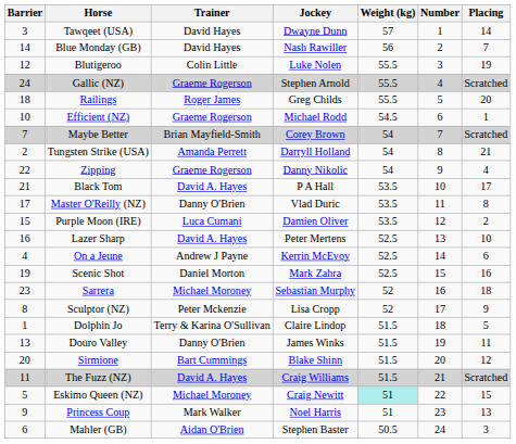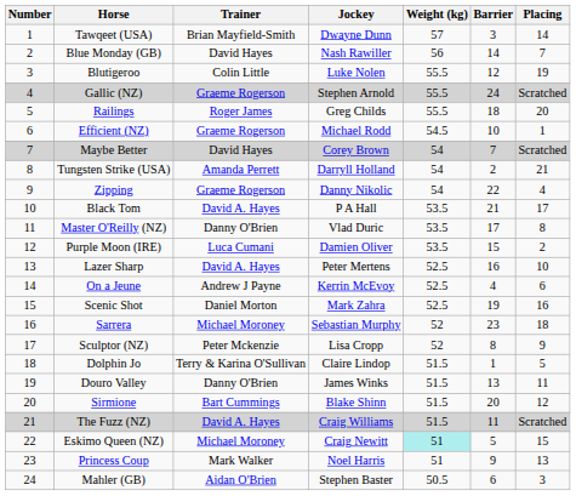columns swapped: Number <-> Barrier
Tawqeet (USA) | Trainer: David Hayes -> Brian Mayfield-Smith
Maybe Better | Trainer: Brian Mayfield-Smith -> David Hayes
